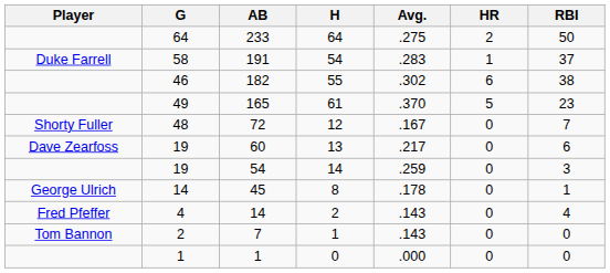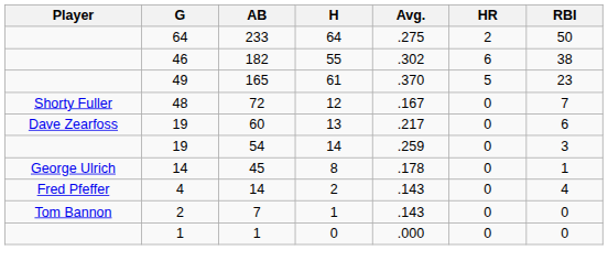- row: Duke Farrell | 58 | 191 | 54 | .283 | 1 | 37
